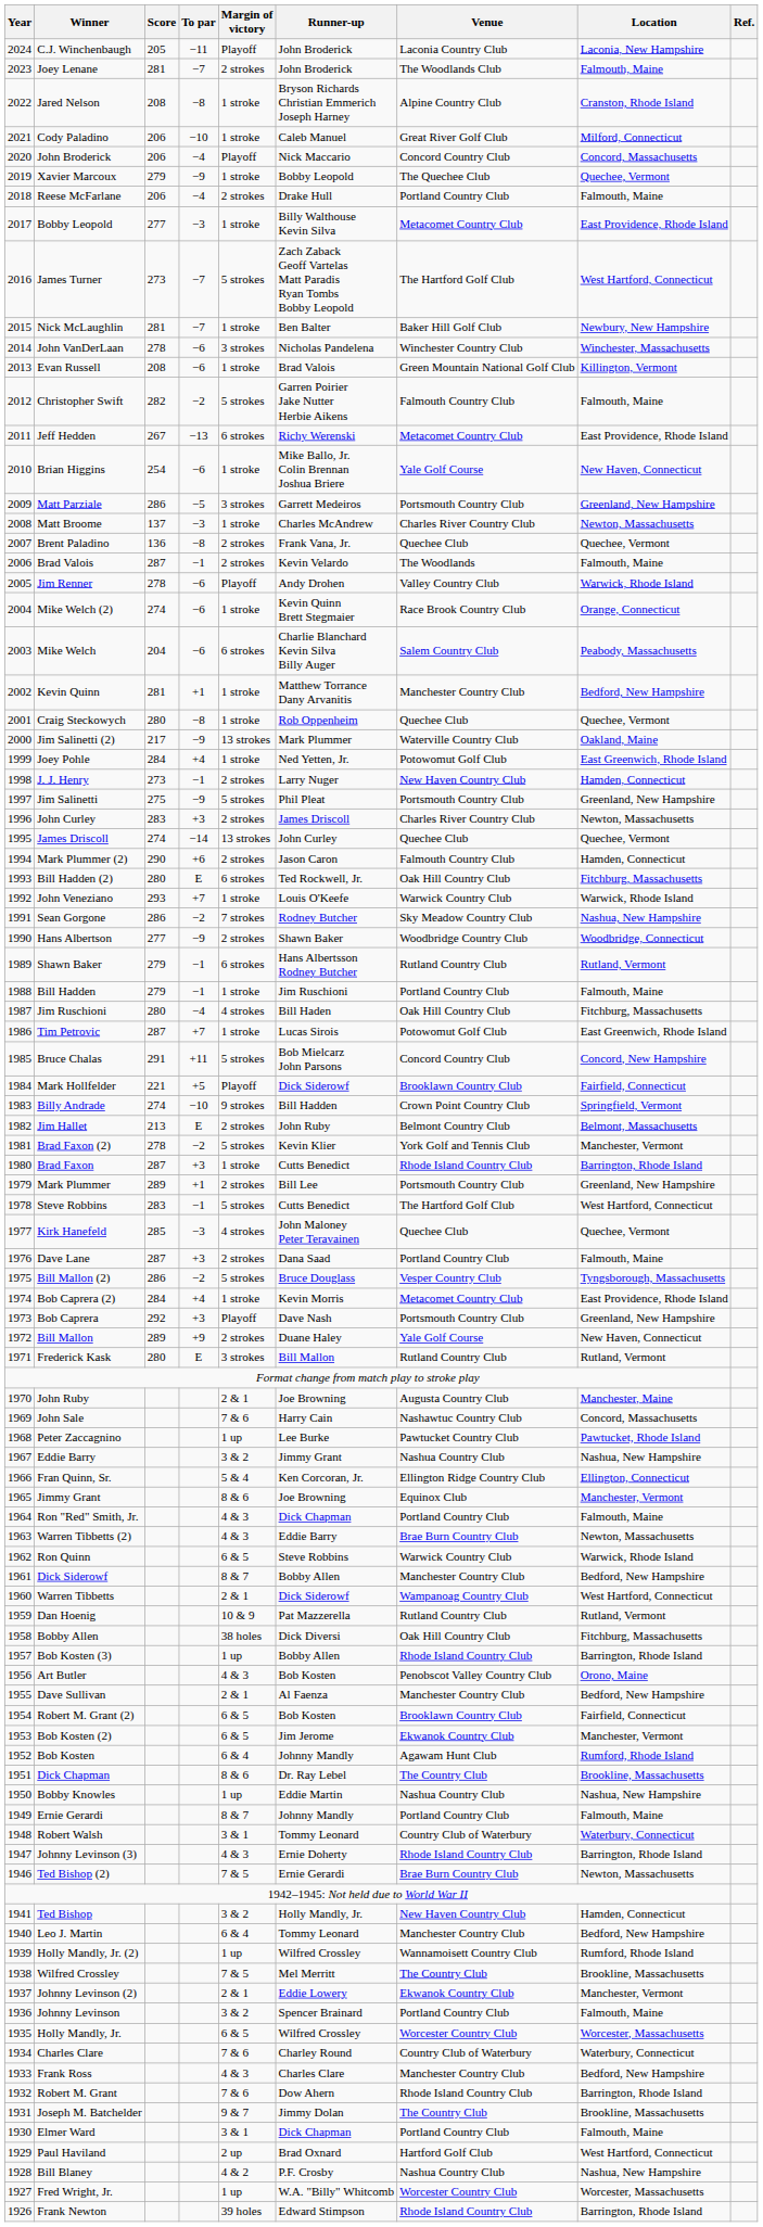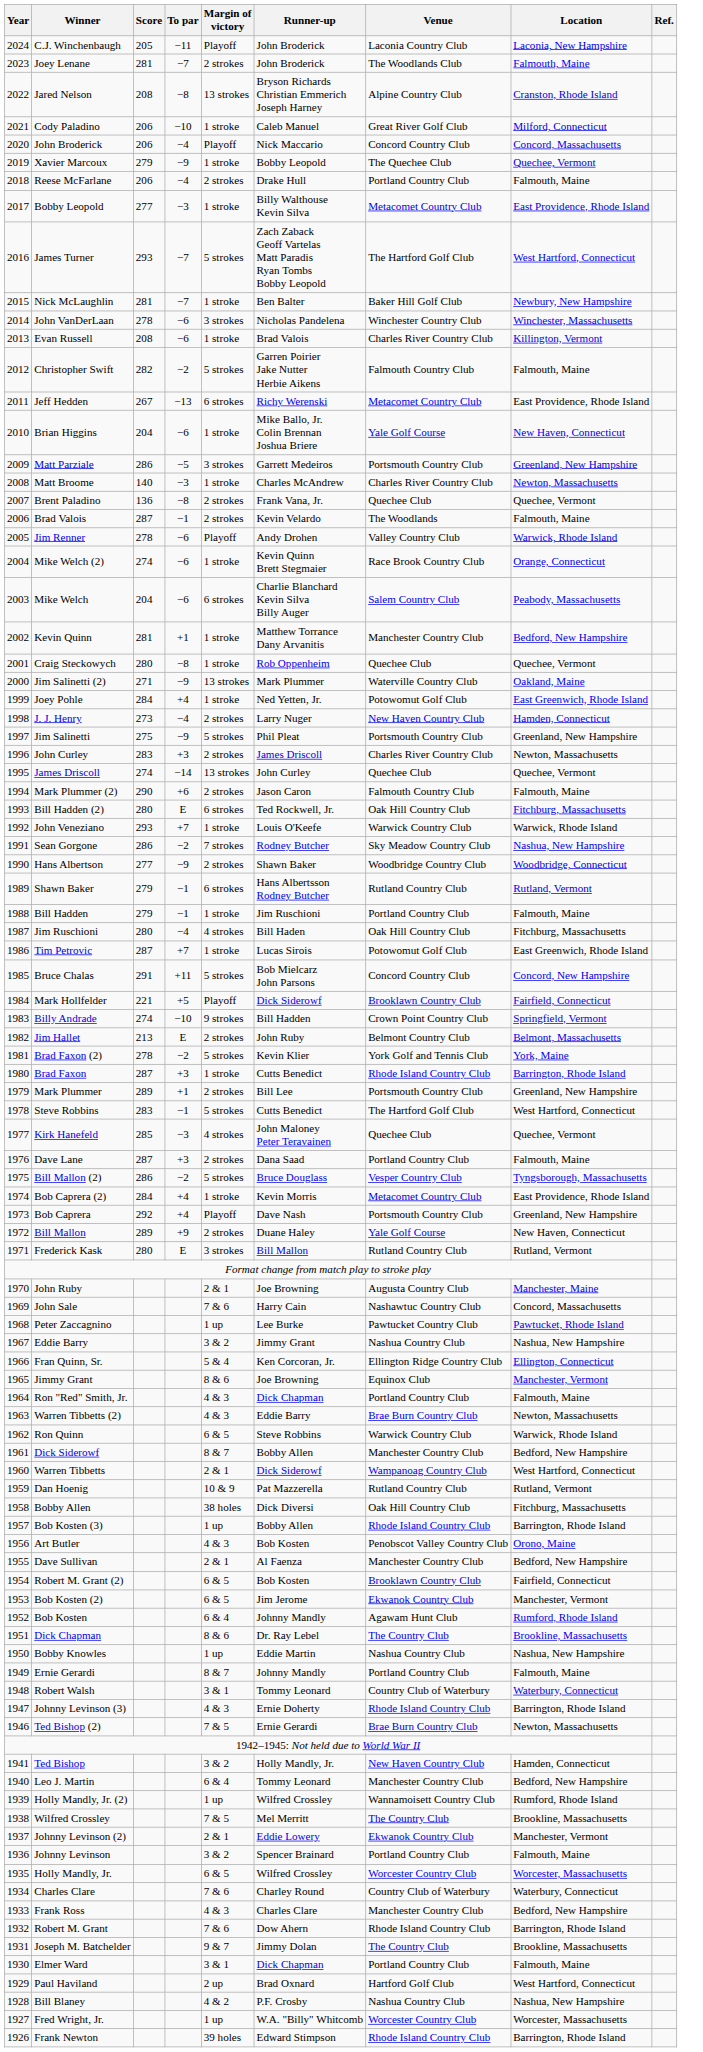Jared Nelson | Margin of victory: 1 stroke -> 13 strokes
James Turner | Score: 273 -> 293
Evan Russell | Venue: Green Mountain National Golf Club -> Charles River Country Club
Brian Higgins | Score: 254 -> 204
Matt Broome | Score: 137 -> 140
Jim Salinetti (2) | Score: 217 -> 271
J. J. Henry | To par: −1 -> −4
Mark Plummer (2) | Location: Hamden, Connecticut -> Falmouth, Maine
Brad Faxon (2) | Location: Manchester, Vermont -> York, Maine
Bob Caprera | To par: +3 -> +4
